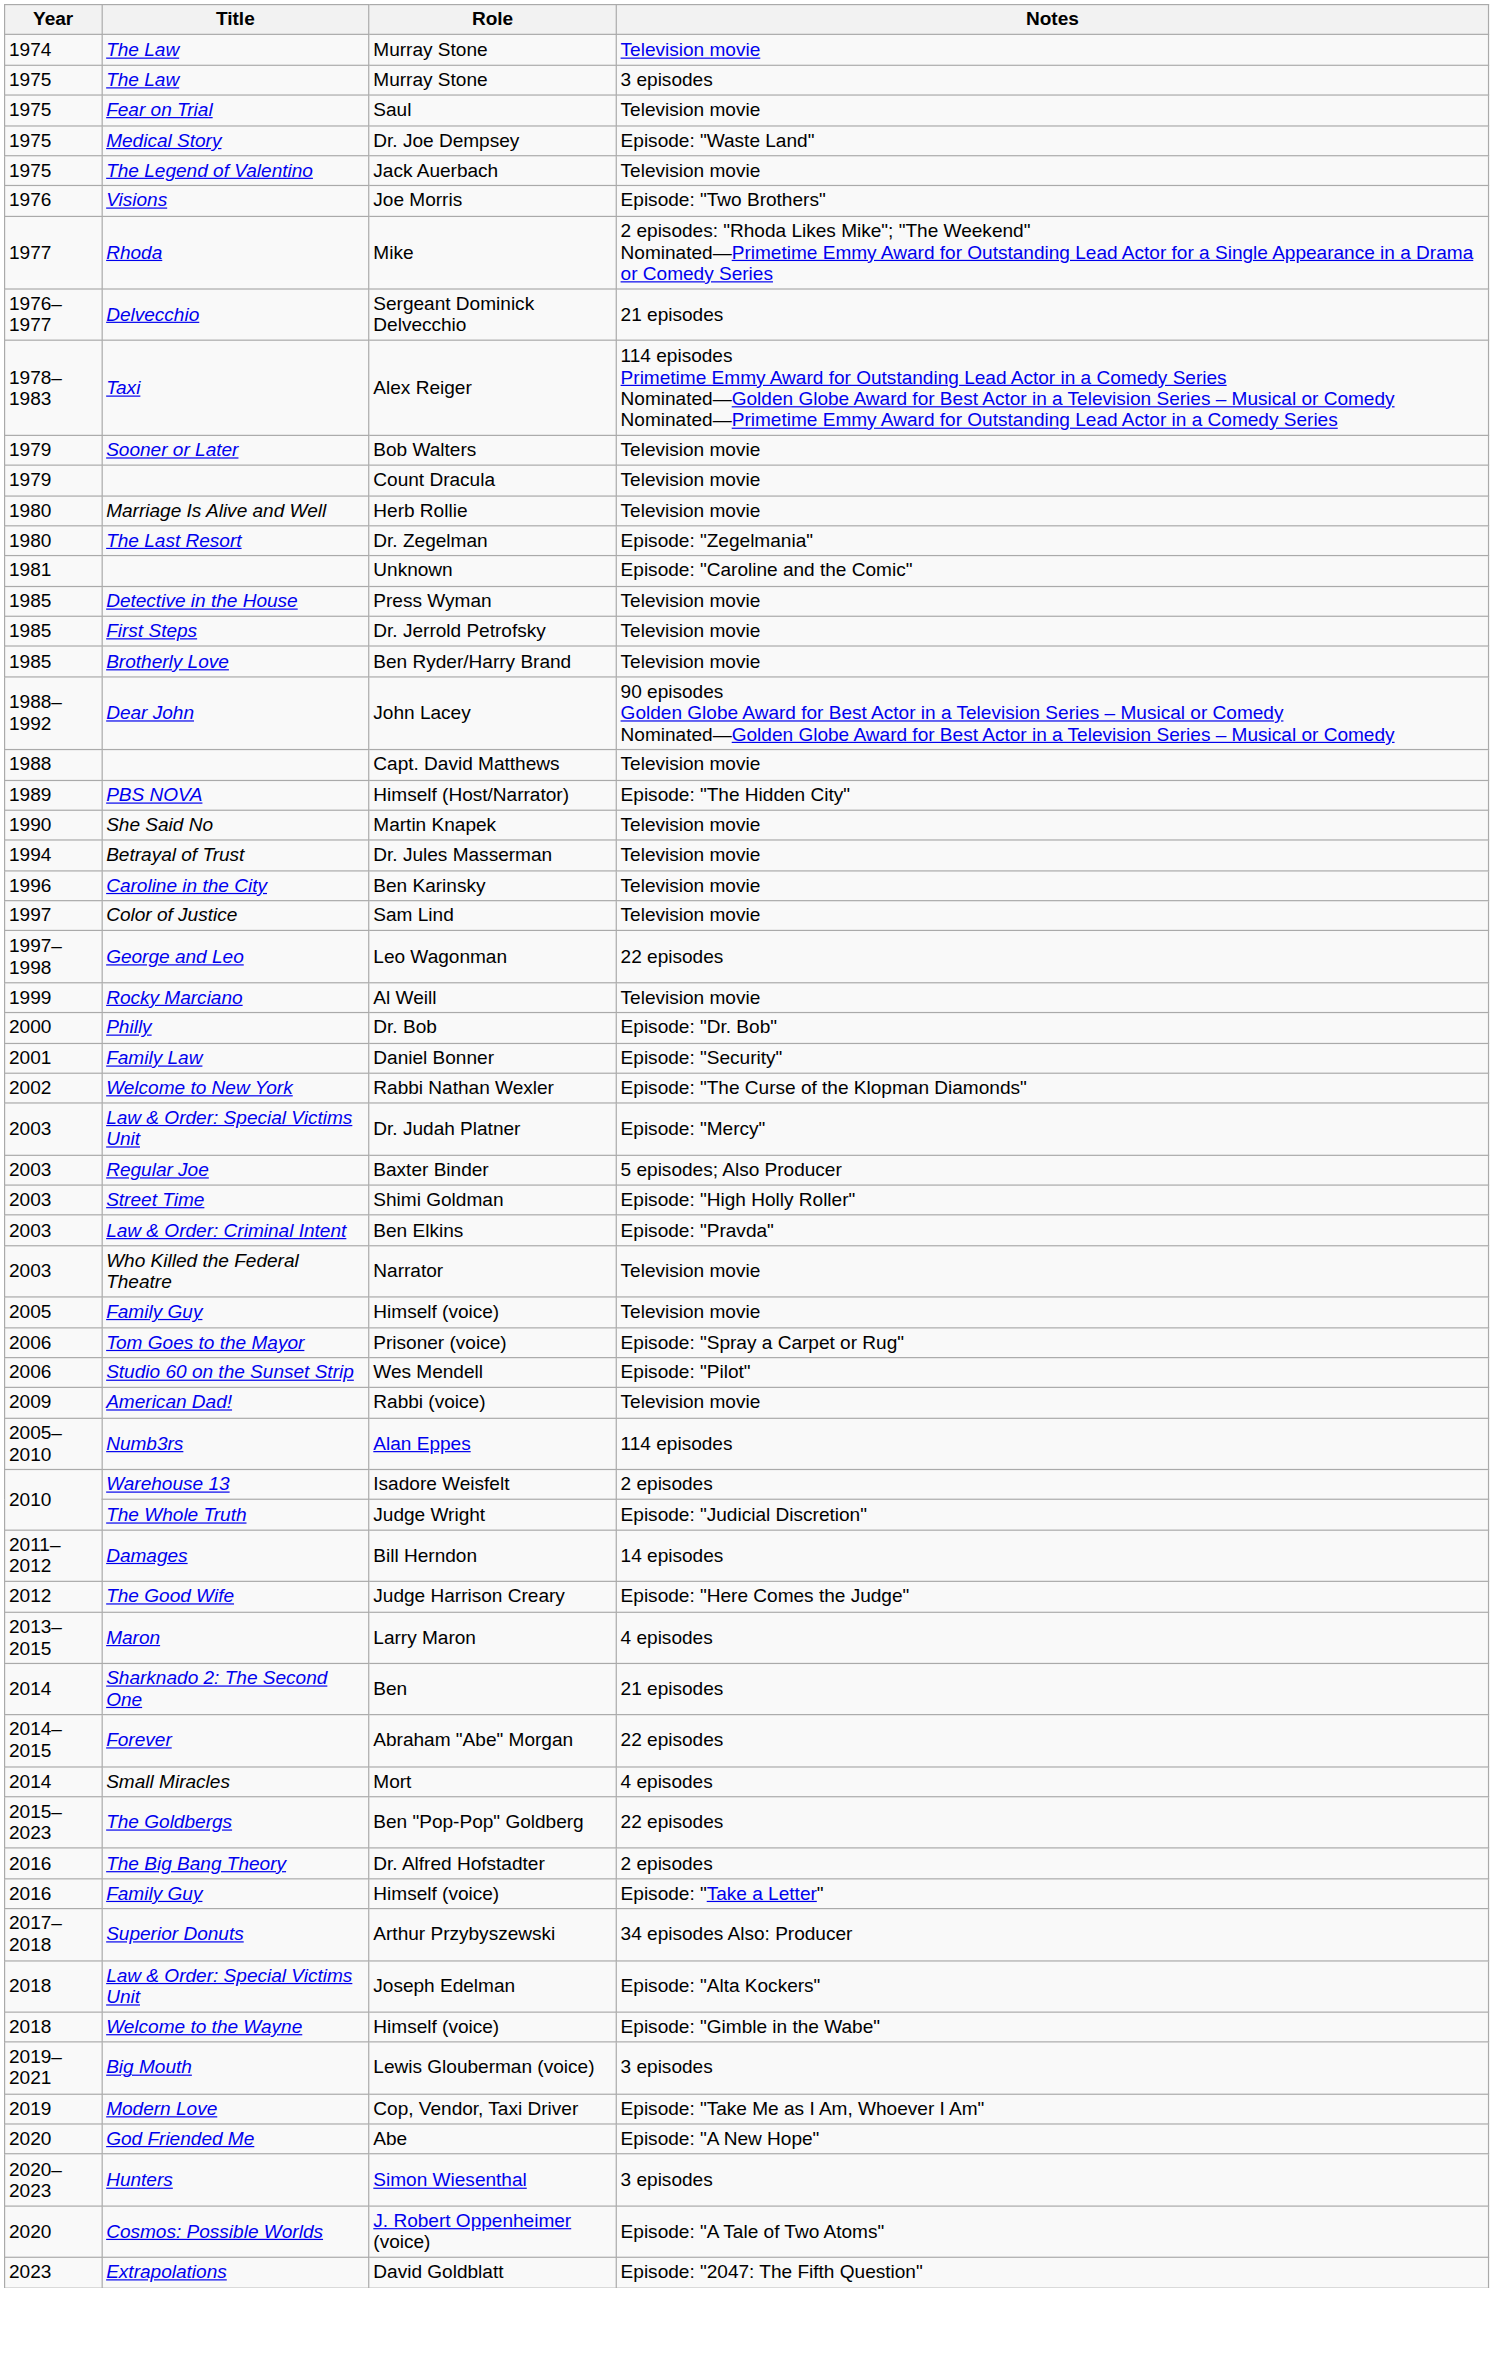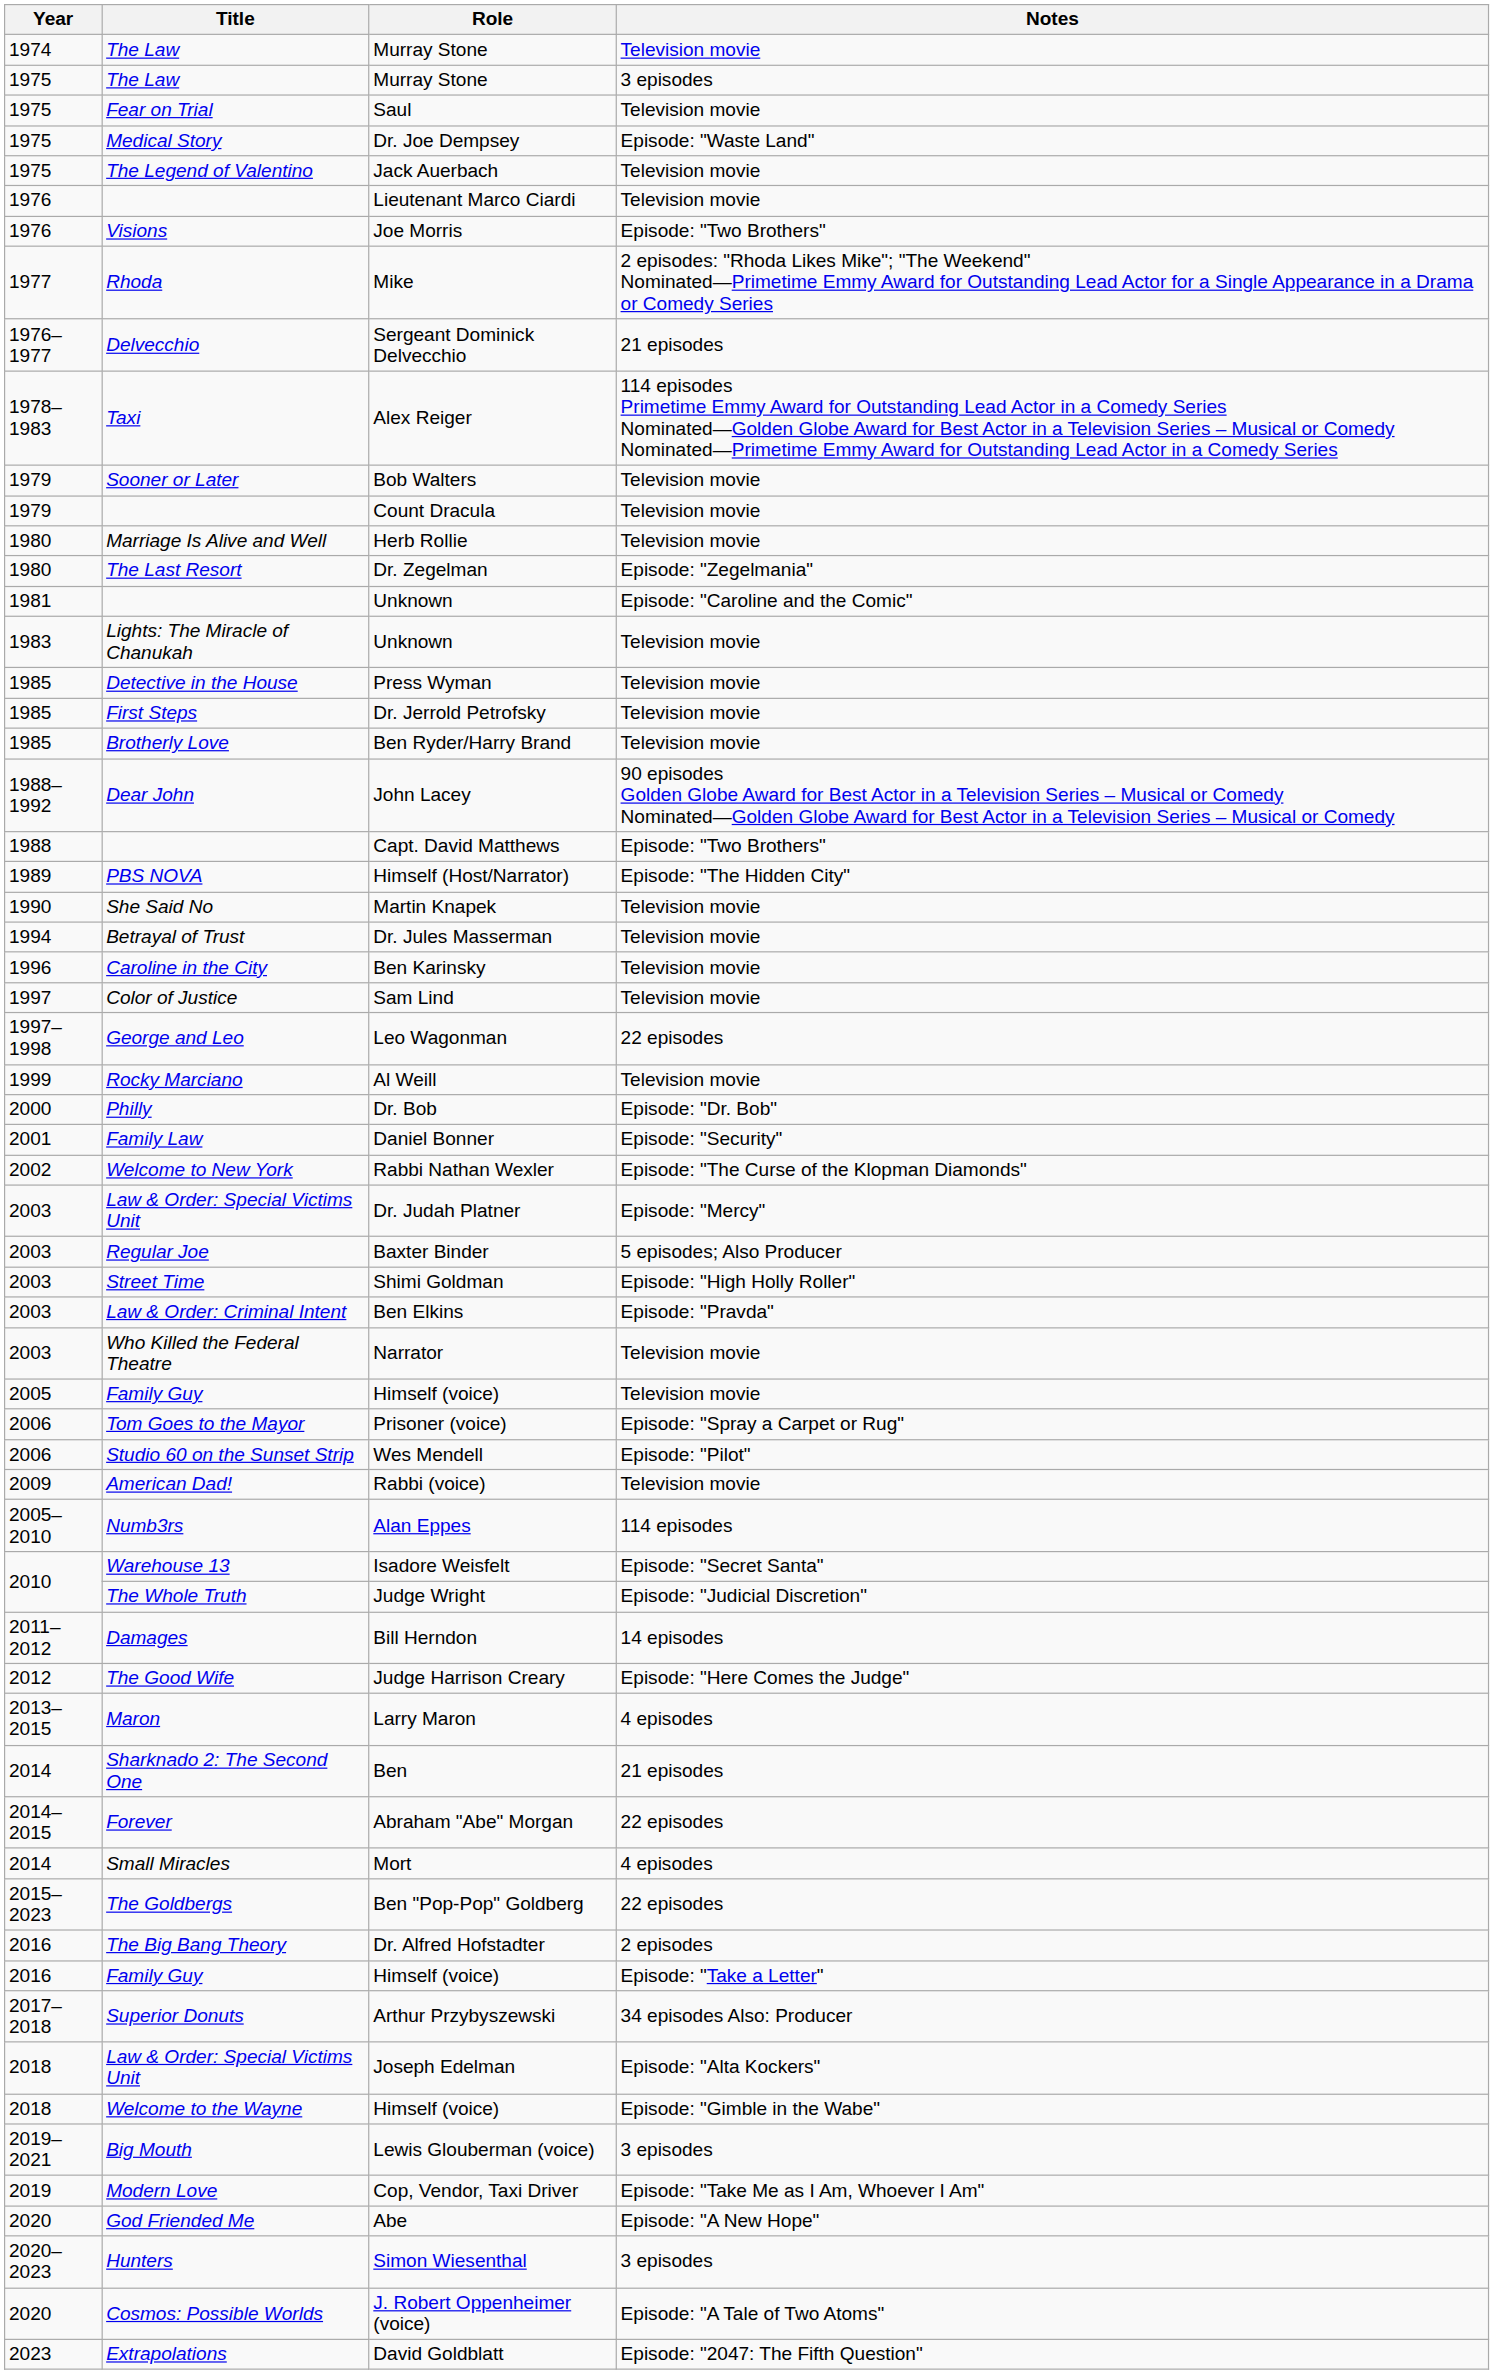+ row: 1976 | Lieutenant Marco Ciardi | Television movie
+ row: 1983 | Lights: The Miracle of Chanukah | Unknown | Television movie
Capt. David Matthews | Notes: Television movie -> Episode: "Two Brothers"
Isadore Weisfelt | Notes: 2 episodes -> Episode: "Secret Santa"
